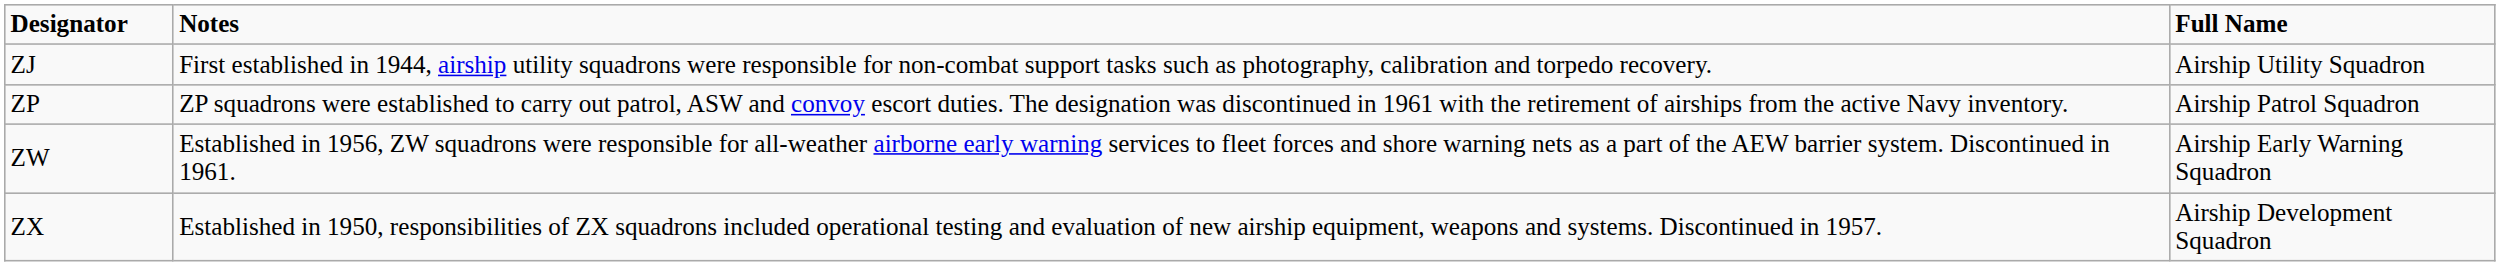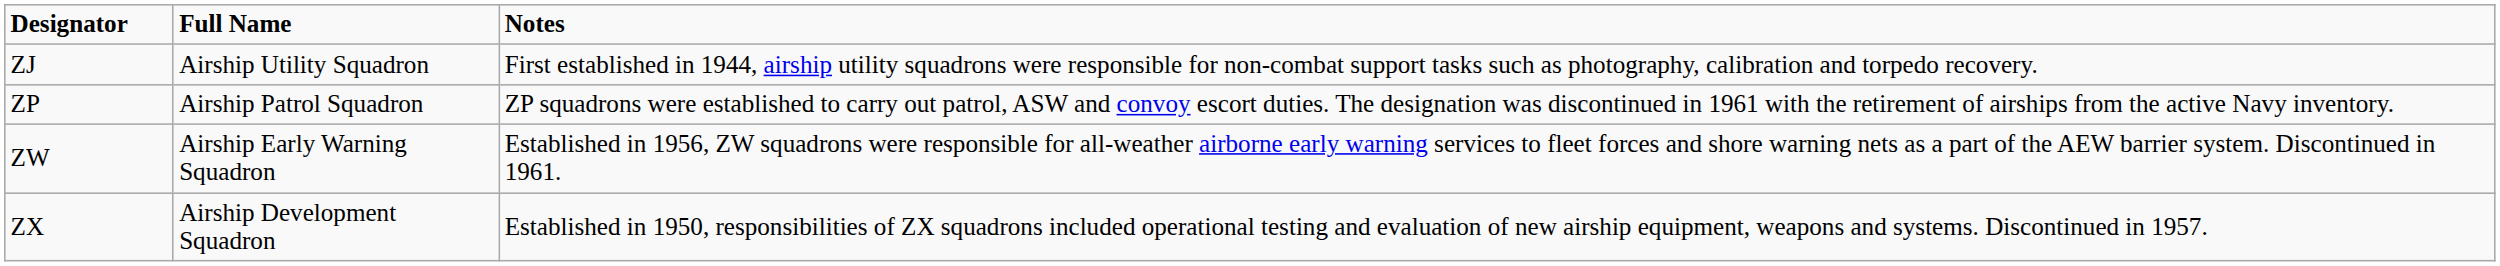columns swapped: Full Name <-> Notes
